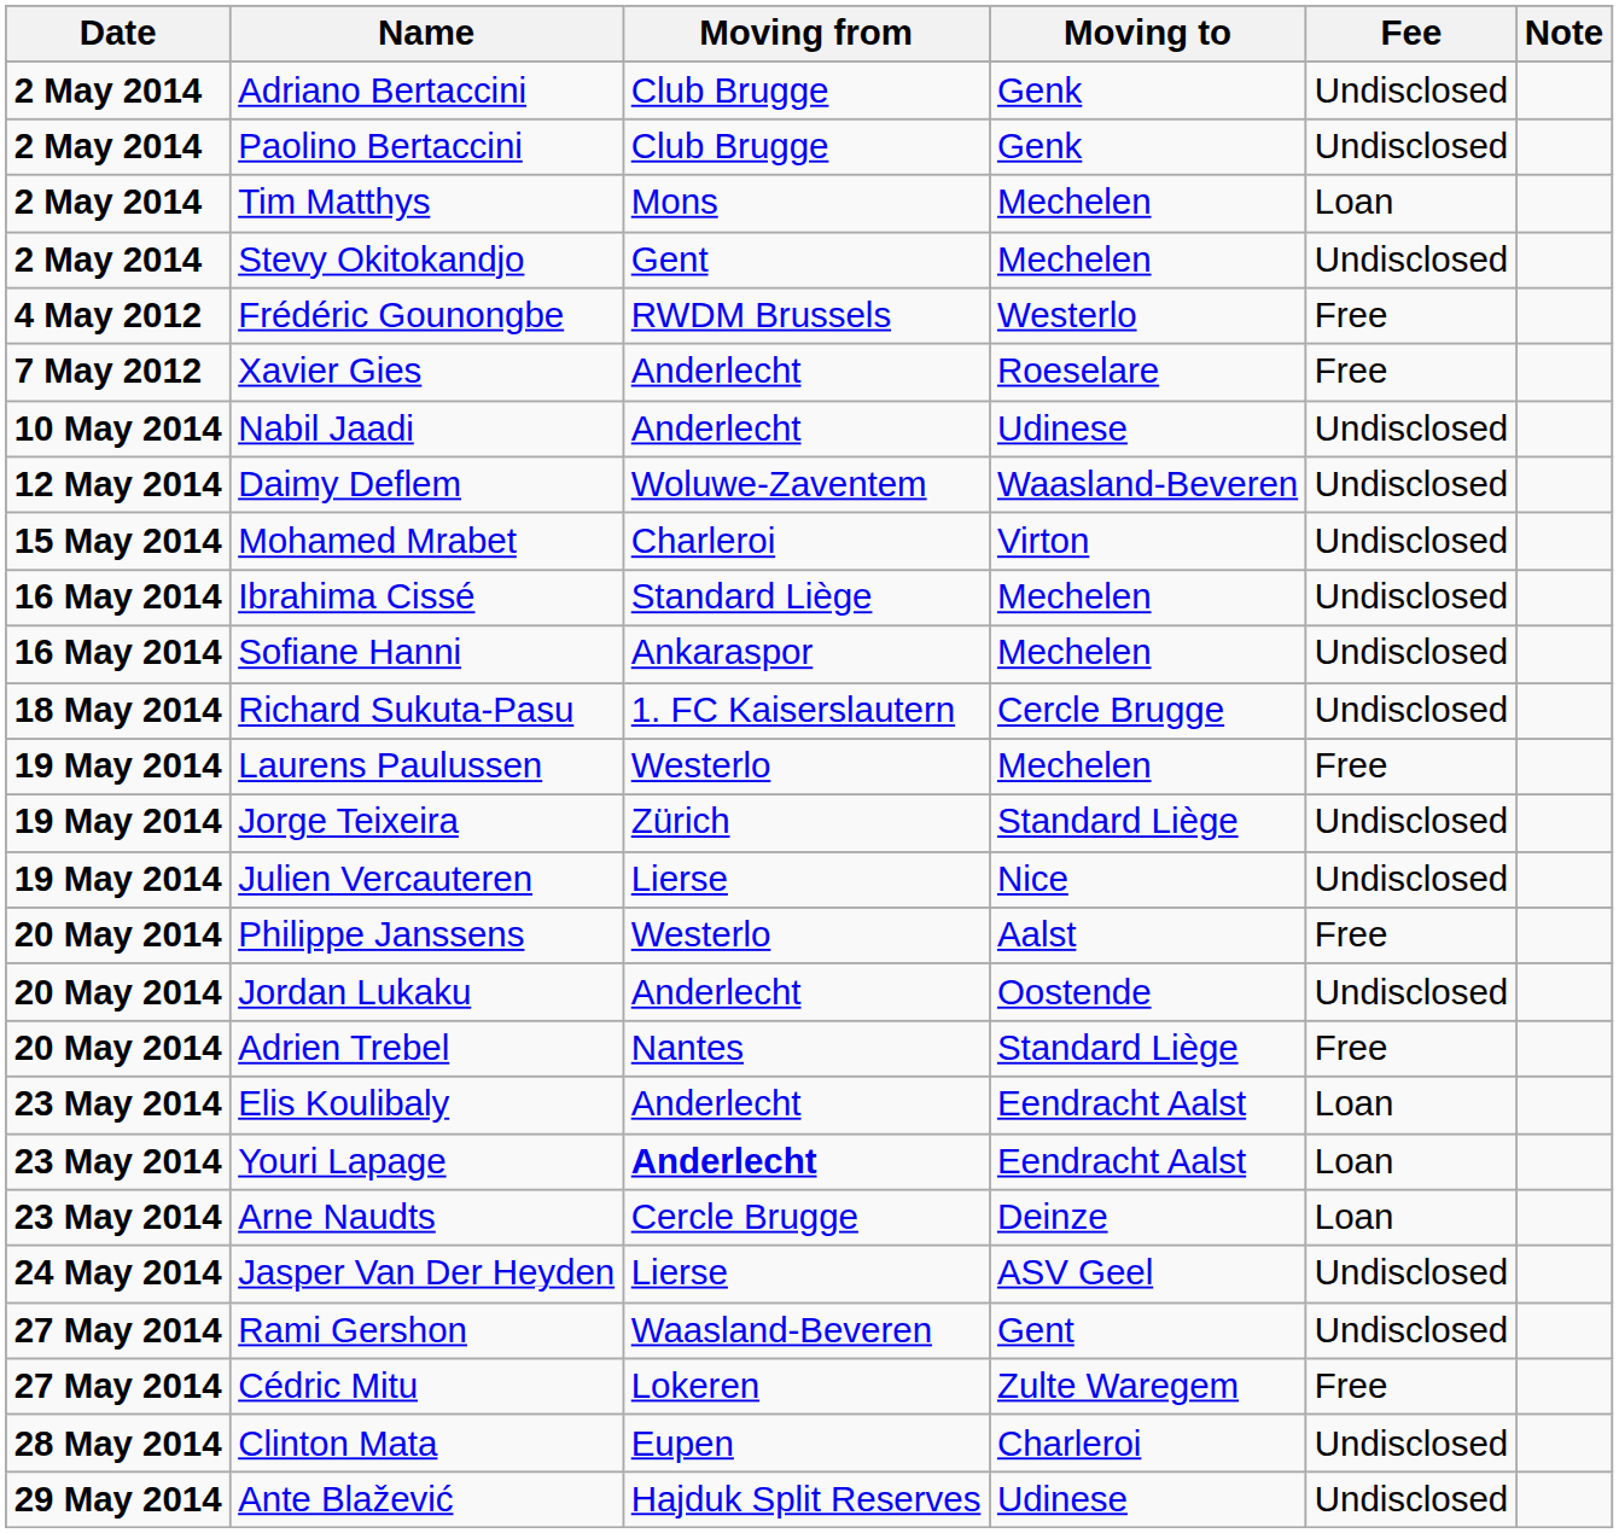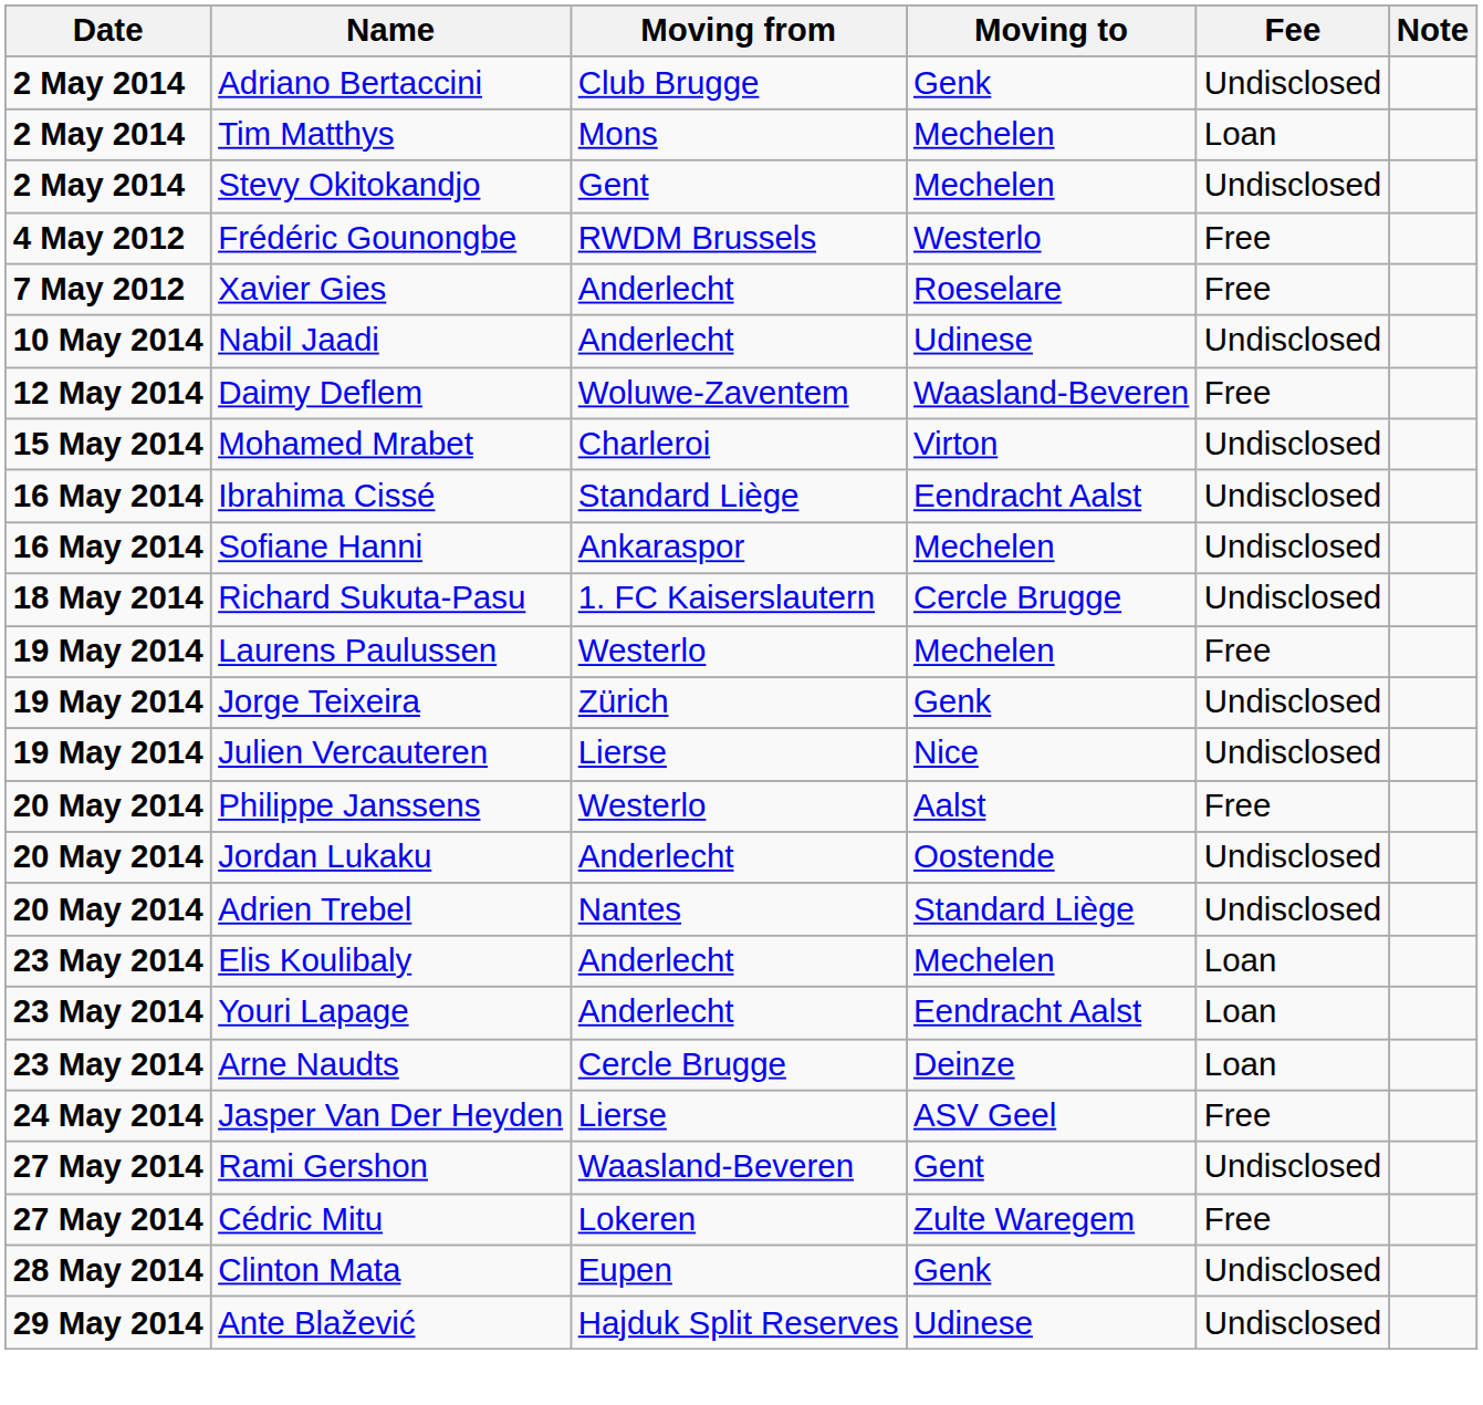- row: 2 May 2014 | Paolino Bertaccini | Club Brugge | Genk | Undisclosed
Daimy Deflem | Fee: Undisclosed -> Free
Ibrahima Cissé | Moving to: Mechelen -> Eendracht Aalst
Jorge Teixeira | Moving to: Standard Liège -> Genk
Adrien Trebel | Fee: Free -> Undisclosed
Elis Koulibaly | Moving to: Eendracht Aalst -> Mechelen
Youri Lapage | Moving from: bold -> normal
Jasper Van Der Heyden | Fee: Undisclosed -> Free
Clinton Mata | Moving to: Charleroi -> Genk
